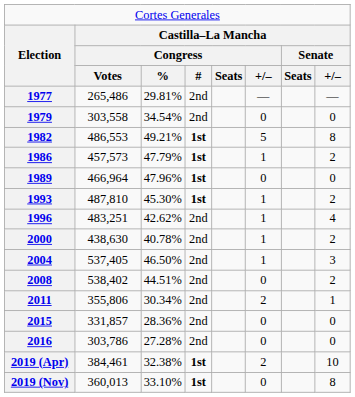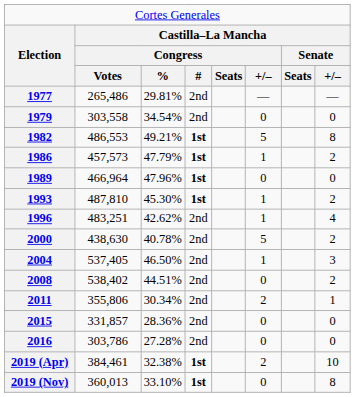2000 | column 6: 1 -> 5
